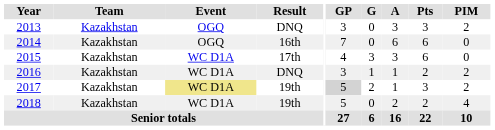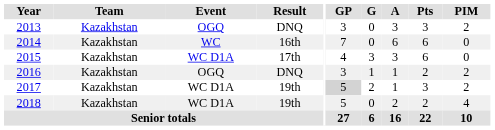2014 | Event: OGQ -> WC
2016 | Event: WC D1A -> OGQ
2017 | Event: khaki background -> no background
